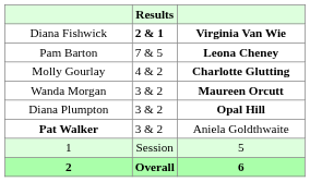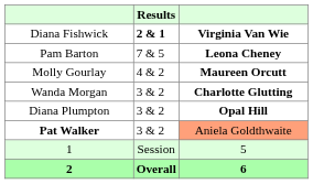Molly Gourlay | column 3: Charlotte Glutting -> Maureen Orcutt
Wanda Morgan | column 3: Maureen Orcutt -> Charlotte Glutting
Pat Walker | column 3: no background -> lightsalmon background
